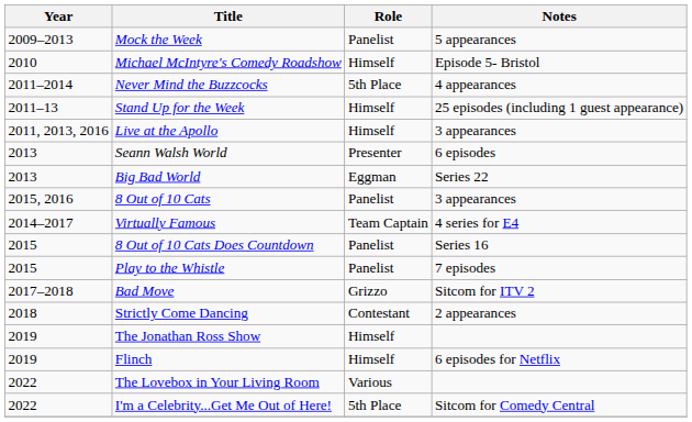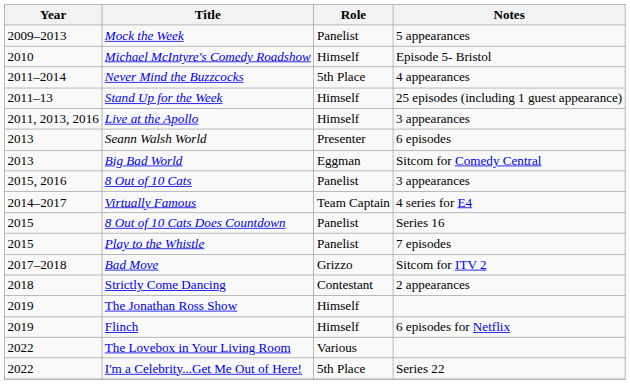Big Bad World | Notes: Series 22 -> Sitcom for Comedy Central
I'm a Celebrity...Get Me Out of Here! | Notes: Sitcom for Comedy Central -> Series 22
